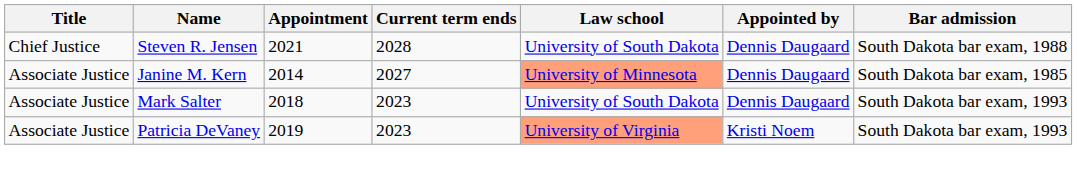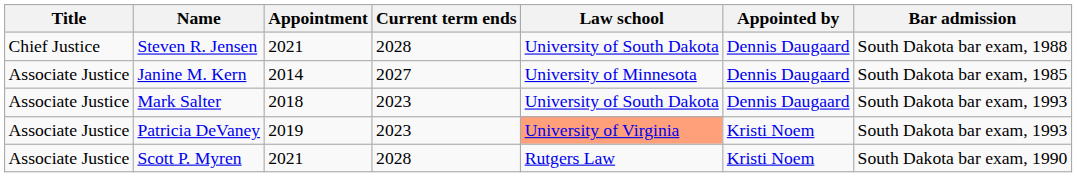Janine M. Kern | Law school: lightsalmon background -> no background
+ row: Associate Justice | Scott P. Myren | 2021 | 2028 | Rutgers Law | Kristi Noem | South Dakota bar exam, 1990
